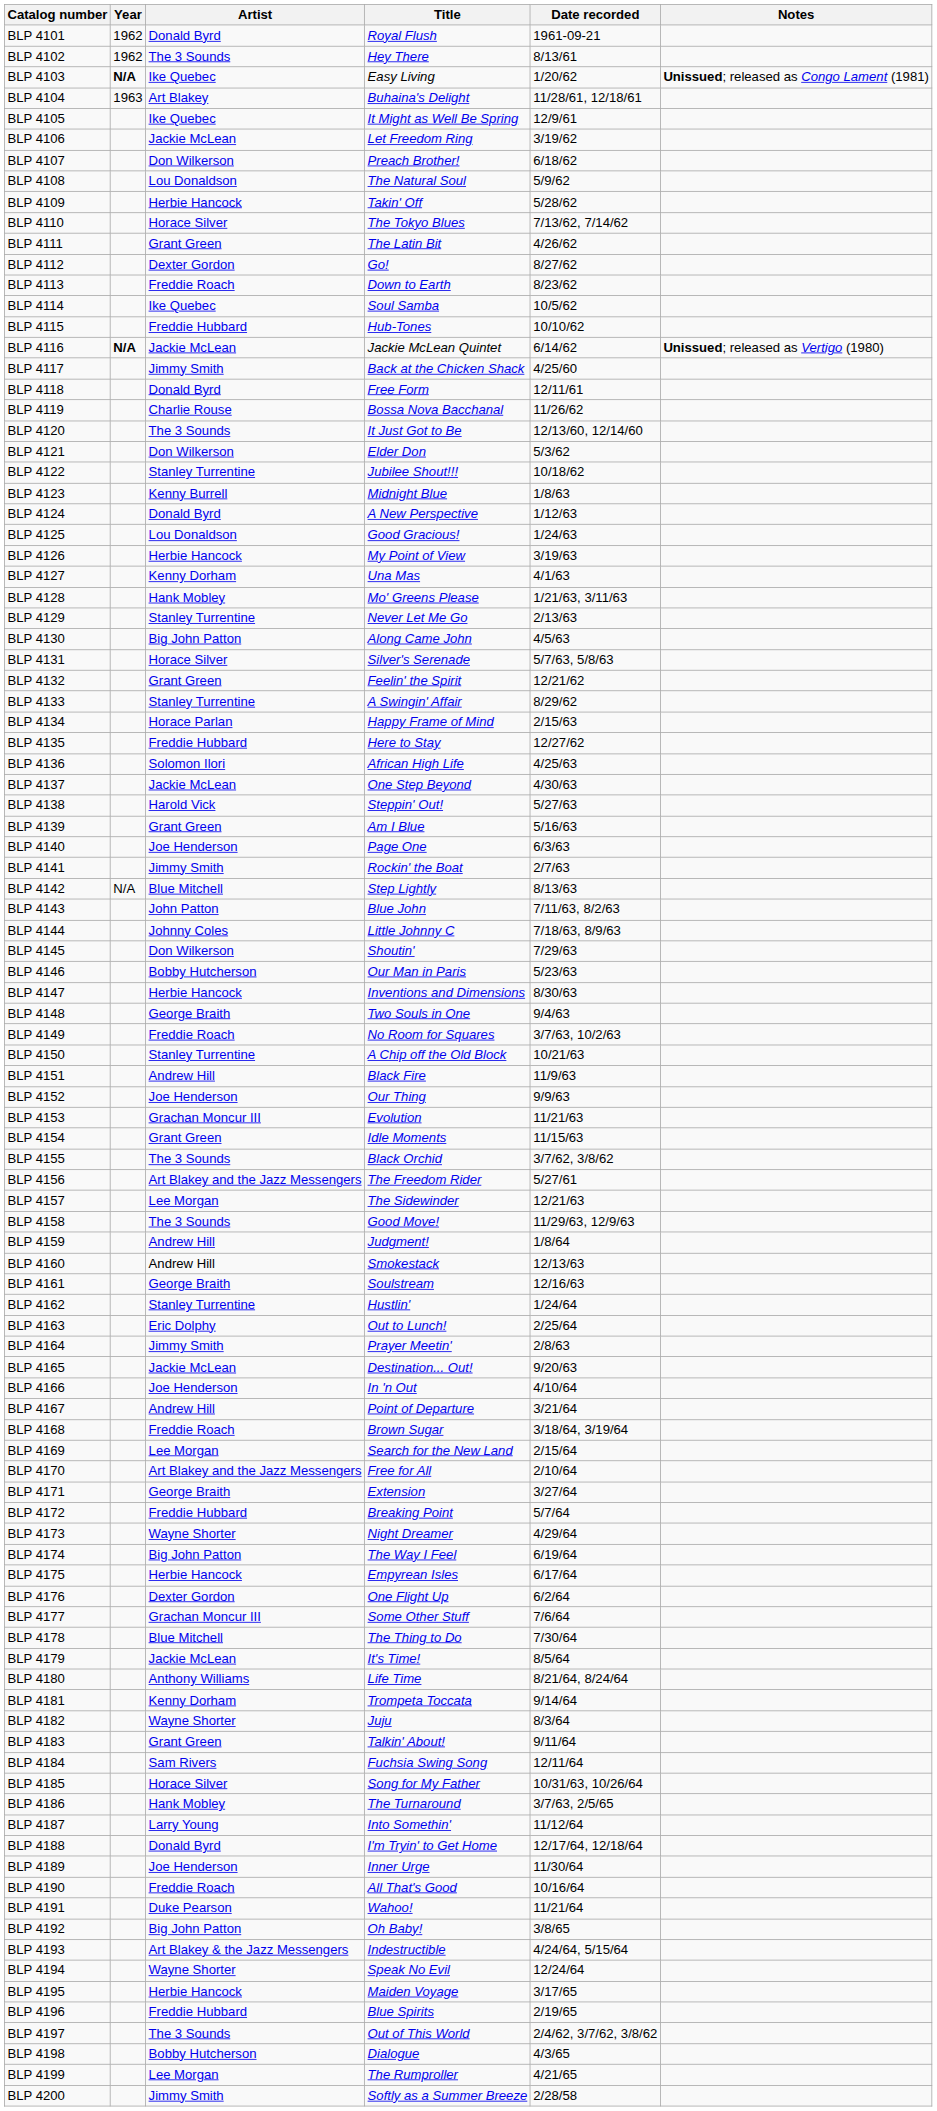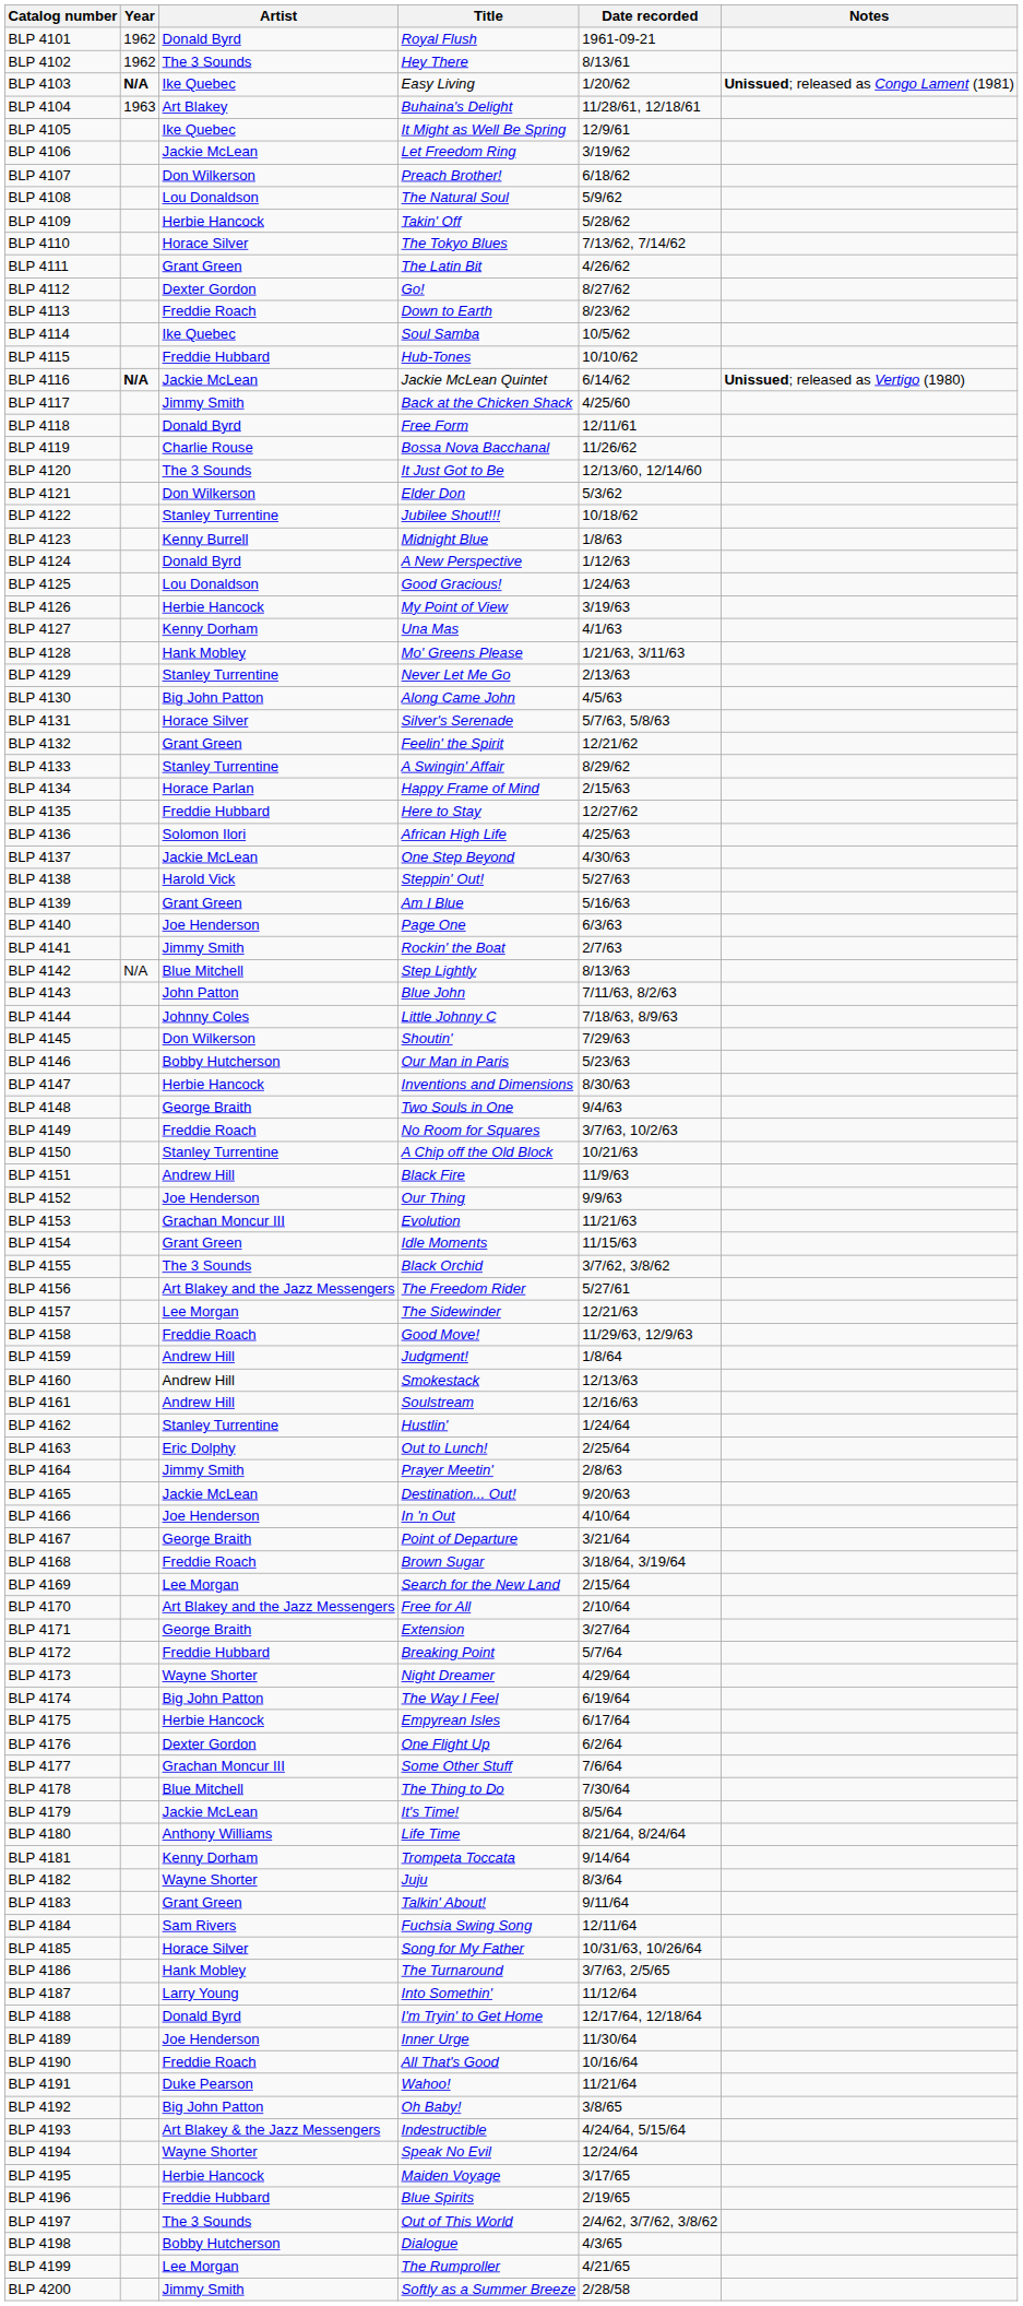BLP 4158 | Artist: The 3 Sounds -> Freddie Roach
BLP 4161 | Artist: George Braith -> Andrew Hill
BLP 4167 | Artist: Andrew Hill -> George Braith
